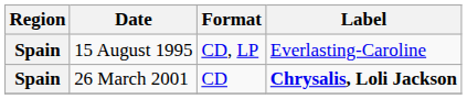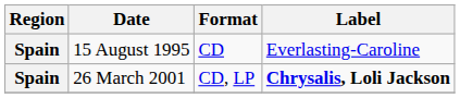15 August 1995 | Format: CD, LP -> CD
26 March 2001 | Format: CD -> CD, LP
